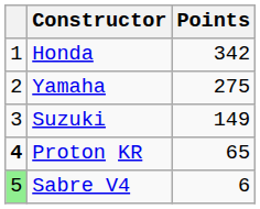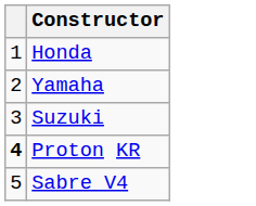- column: Points | 342 | 275 | 149 | 65 | 6
Sabre V4 | column 1: lightgreen background -> no background
